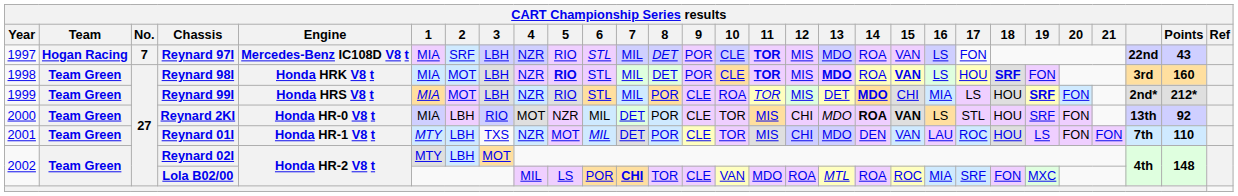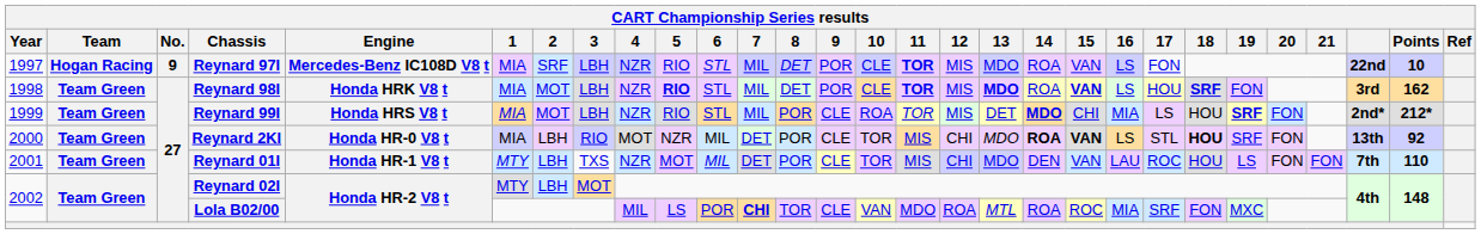Reynard 97I | No.: 7 -> 9
Reynard 97I | Points: 43 -> 10
Reynard 98I | Points: 160 -> 162
Reynard 2KI | 18: normal -> bold
